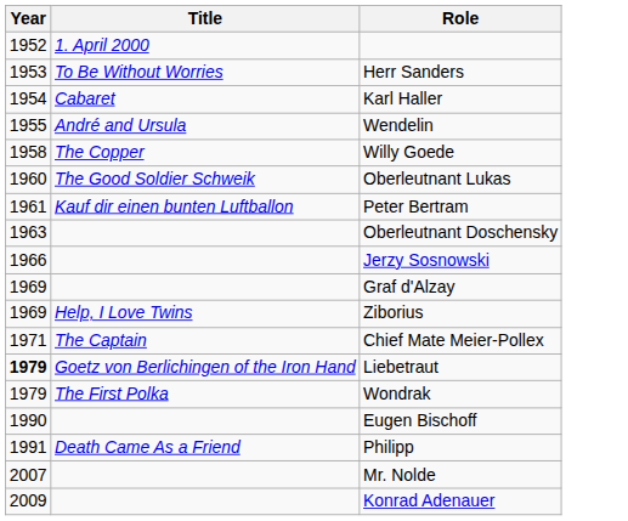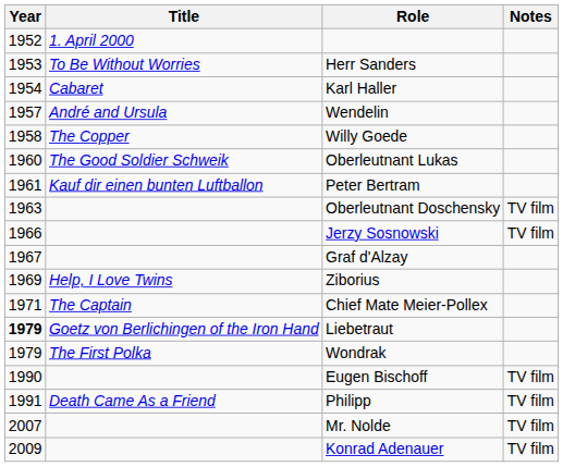+ column: Notes | TV film | TV film | TV film | TV film | TV film | TV film
Wendelin | Year: 1955 -> 1957
Graf d'Alzay | Year: 1969 -> 1967
